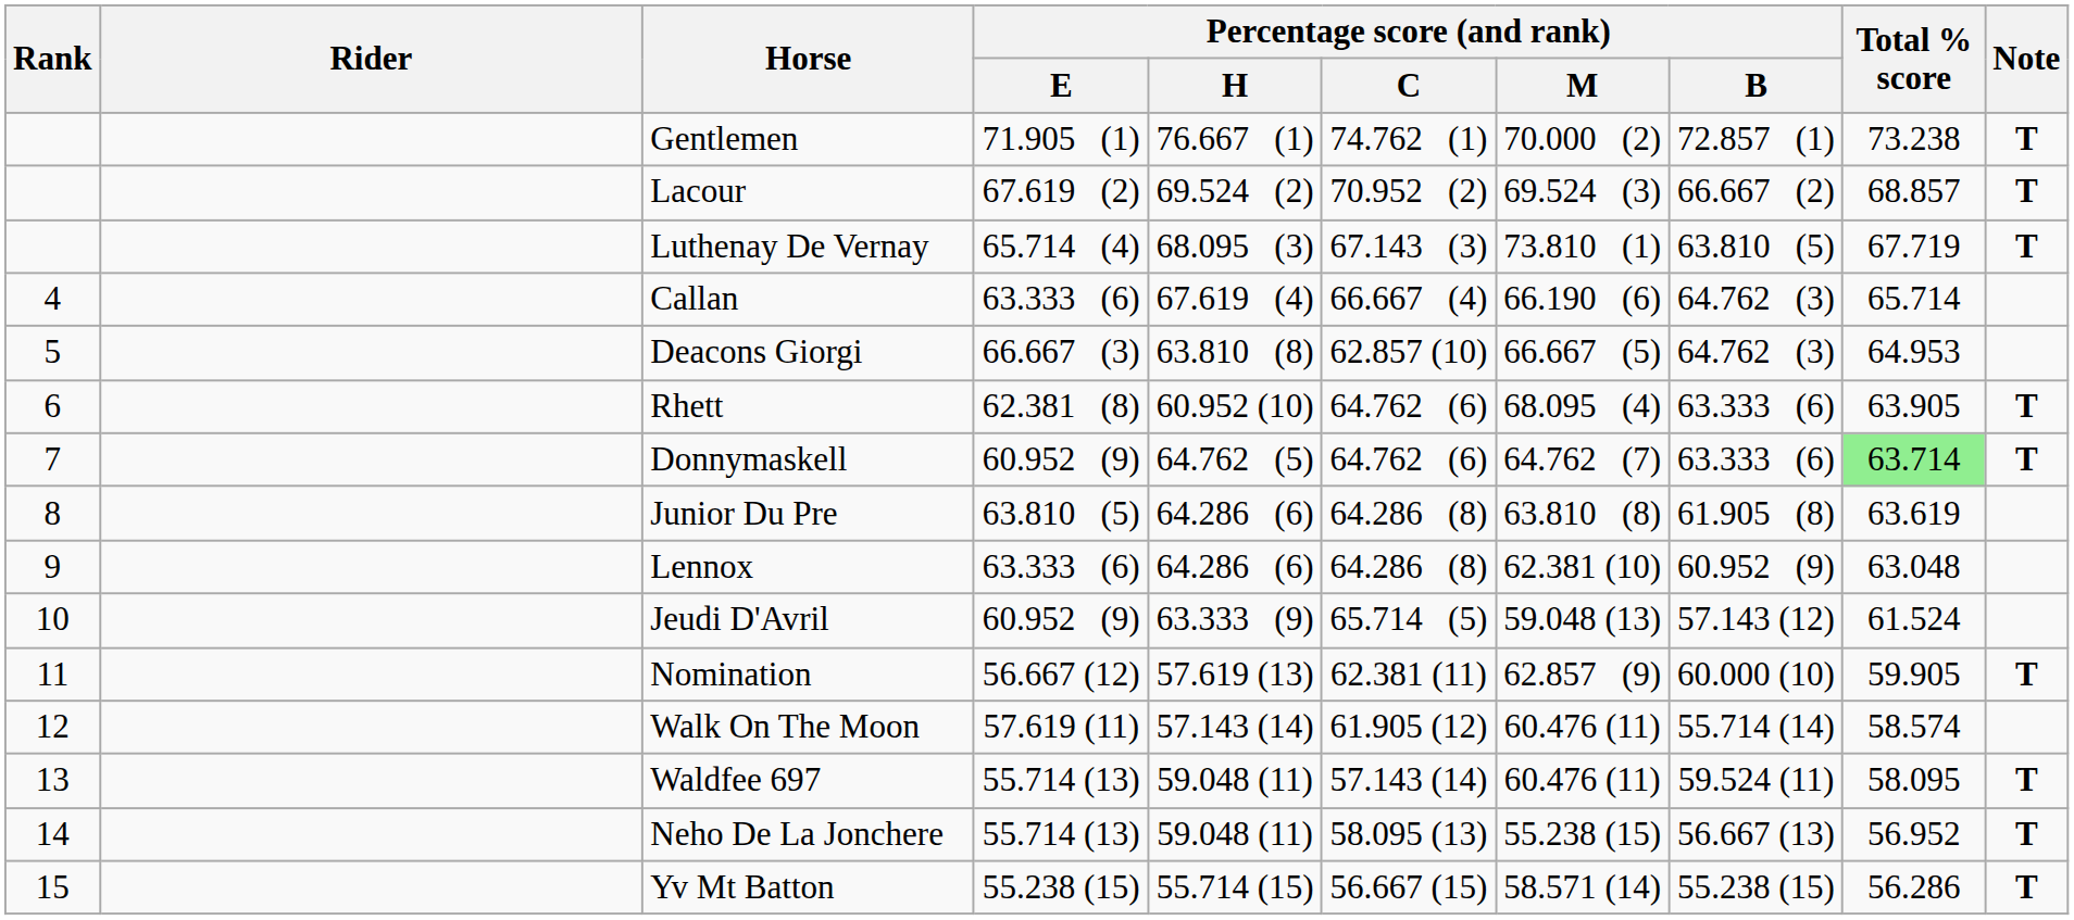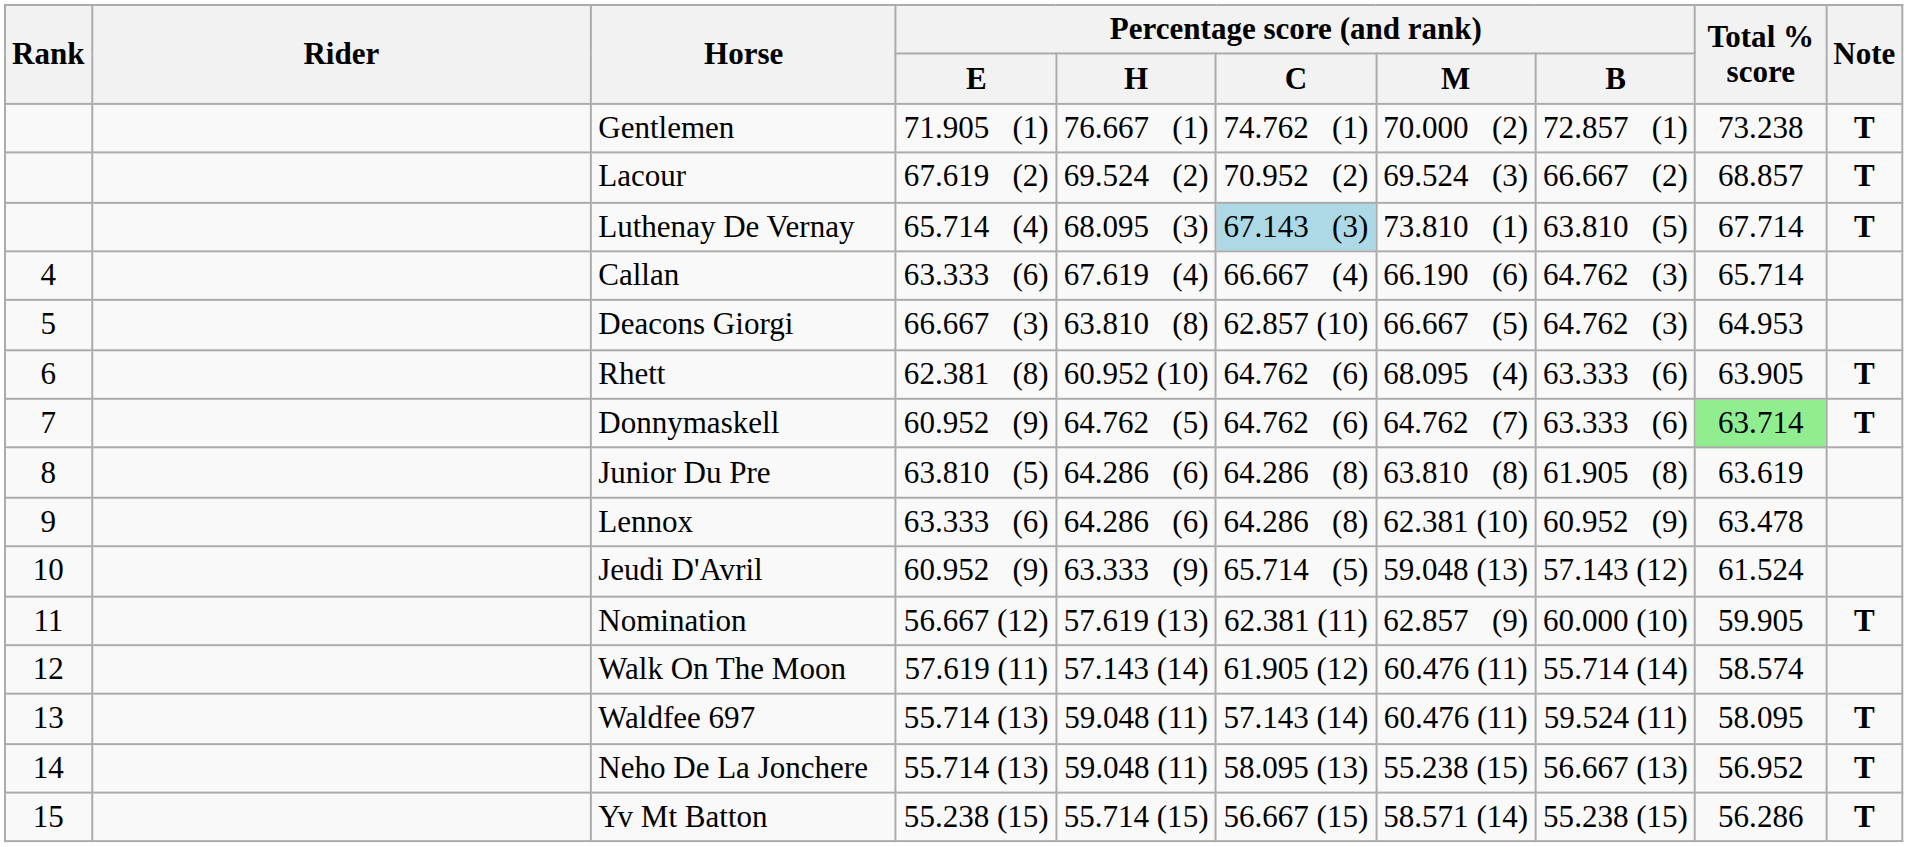Luthenay De Vernay | Percentage score (and rank) / C: no background -> lightblue background
Luthenay De Vernay | Total % score: 67.719 -> 67.714
Lennox | Total % score: 63.048 -> 63.478
